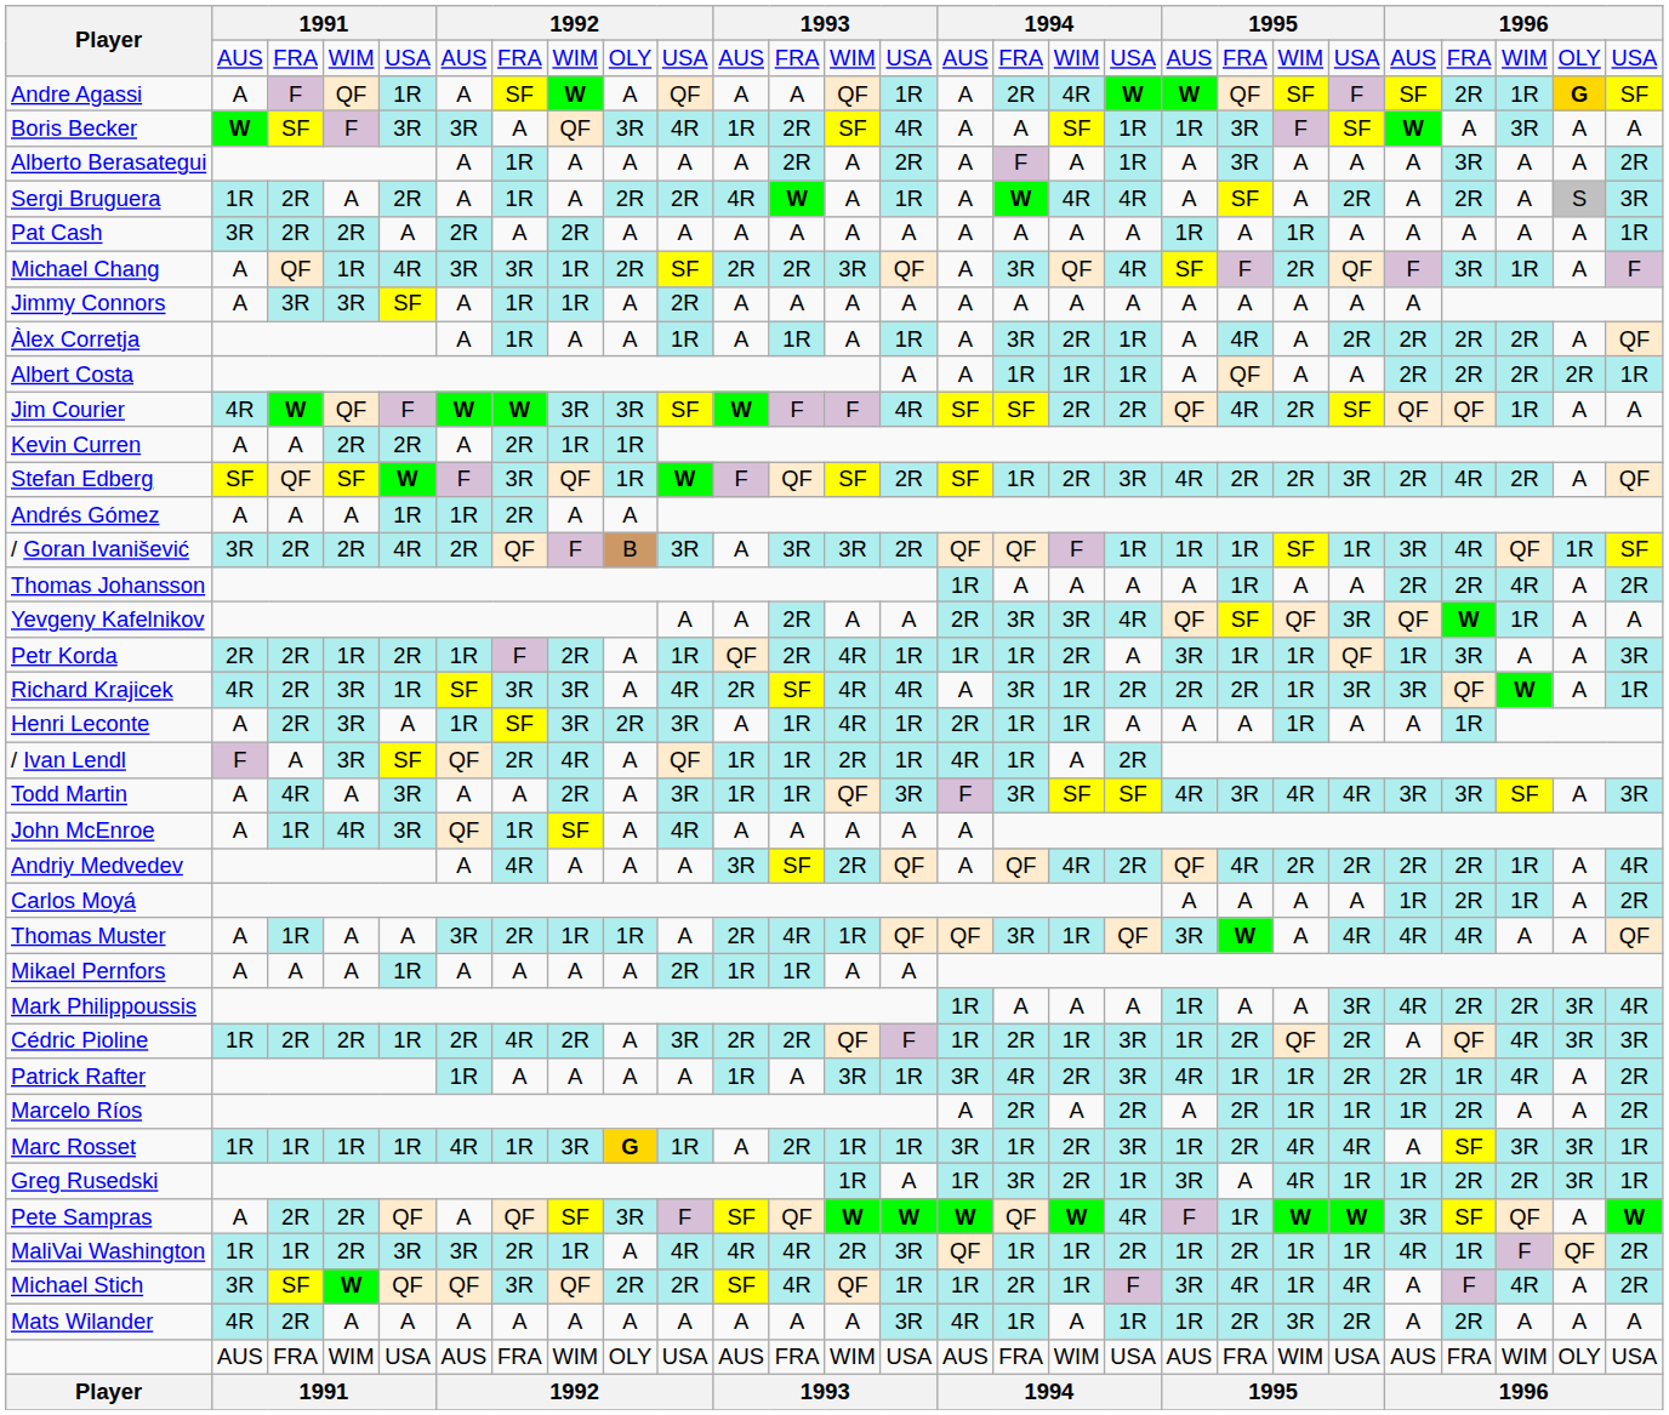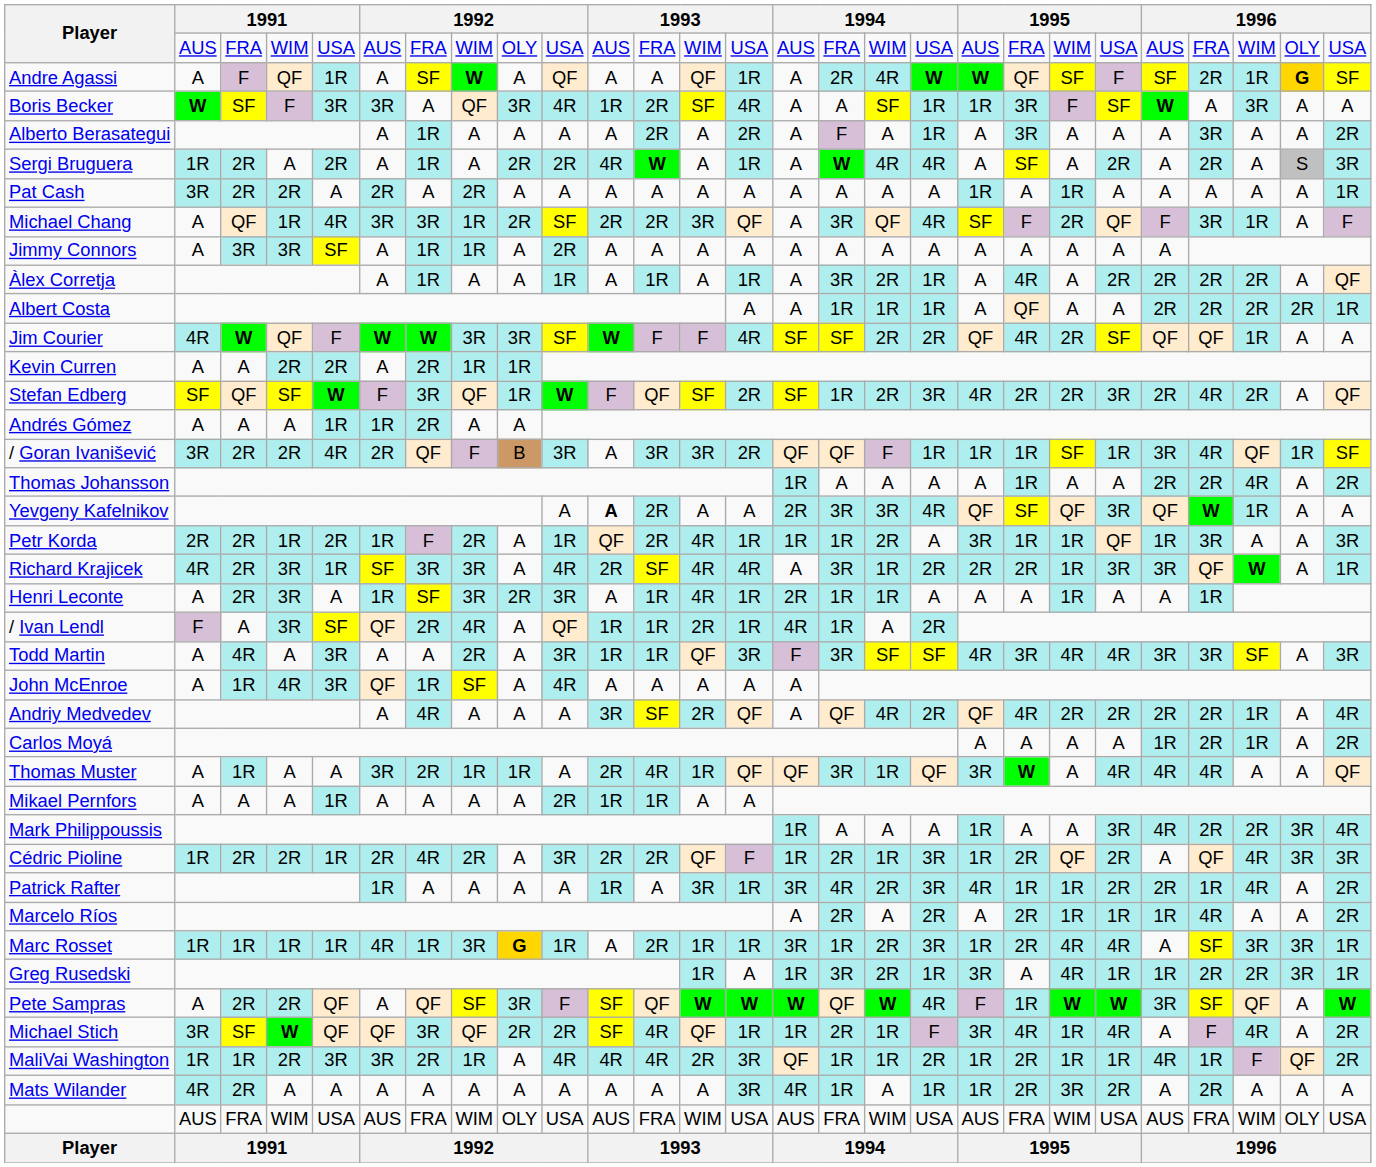Yevgeny Kafelnikov | column 11: normal -> bold
Marcelo Ríos | column 24: 2R -> 4R
rows swapped: Michael Stich <-> MaliVai Washington
